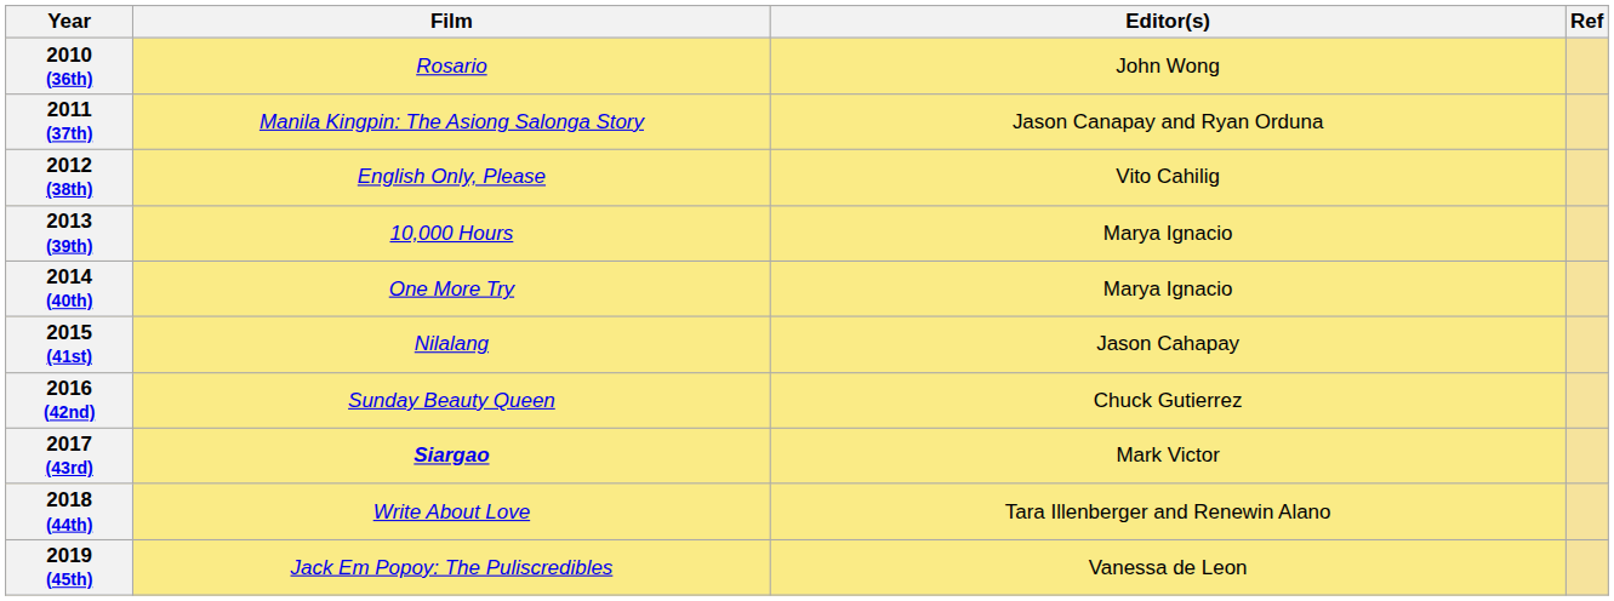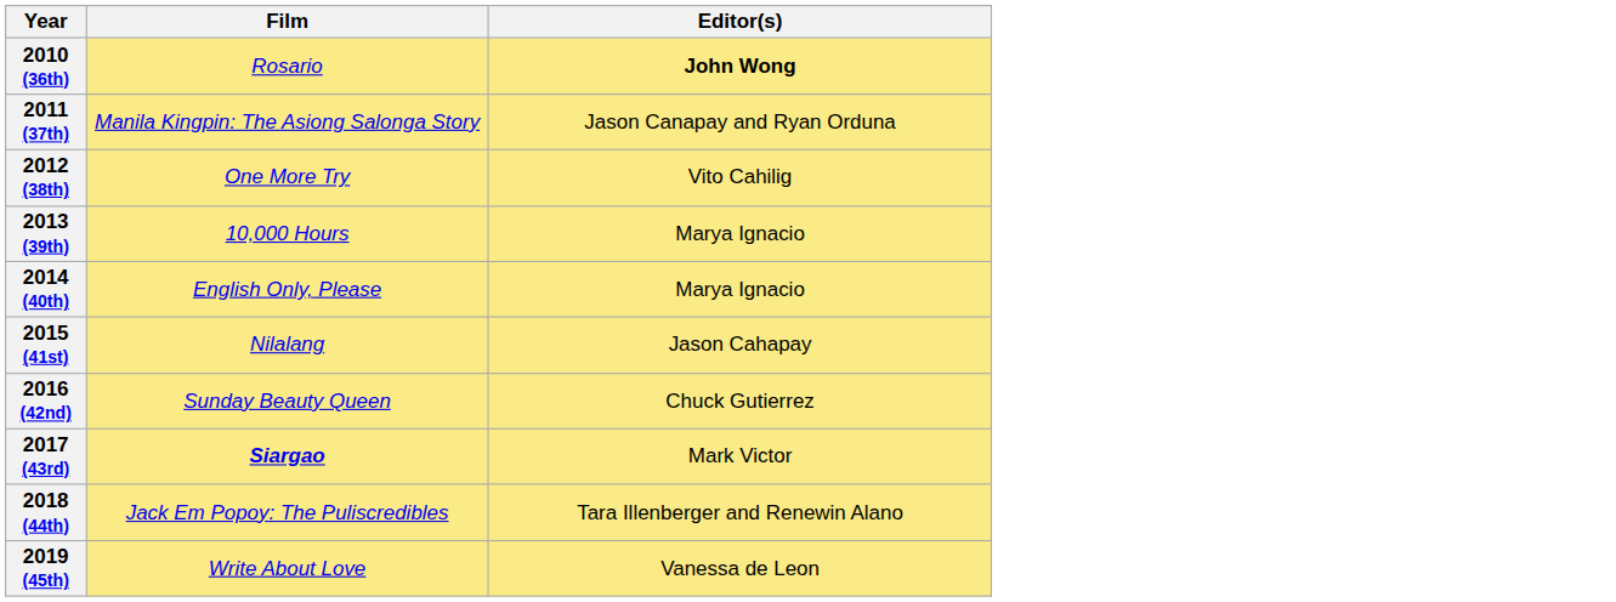- column: Ref
2010 (36th) | Editor(s): normal -> bold
2012 (38th) | Film: English Only, Please -> One More Try
2014 (40th) | Film: One More Try -> English Only, Please
2018 (44th) | Film: Write About Love -> Jack Em Popoy: The Puliscredibles
2019 (45th) | Film: Jack Em Popoy: The Puliscredibles -> Write About Love
